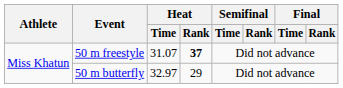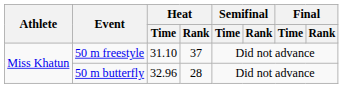50 m freestyle | Heat / Time: 31.07 -> 31.10
50 m freestyle | Heat / Rank: bold -> normal
50 m butterfly | Heat / Time: 32.97 -> 32.96
50 m butterfly | Heat / Rank: 29 -> 28
